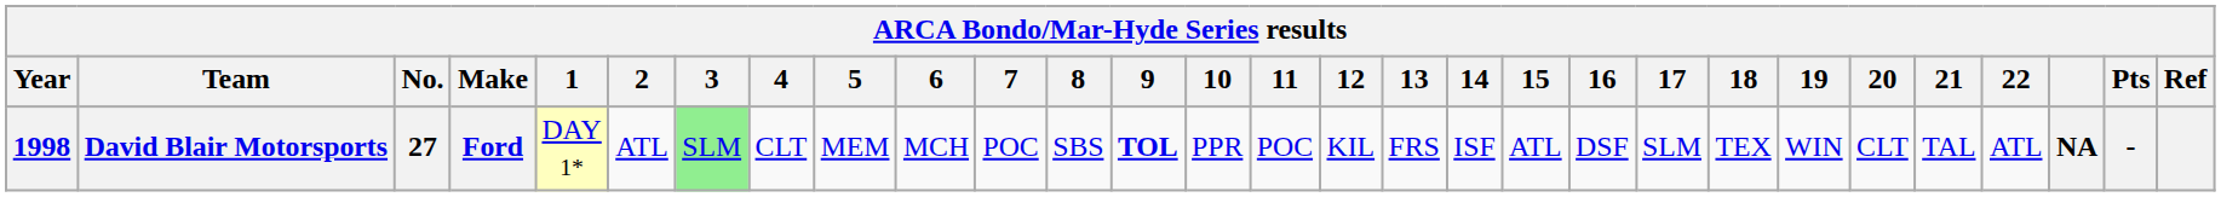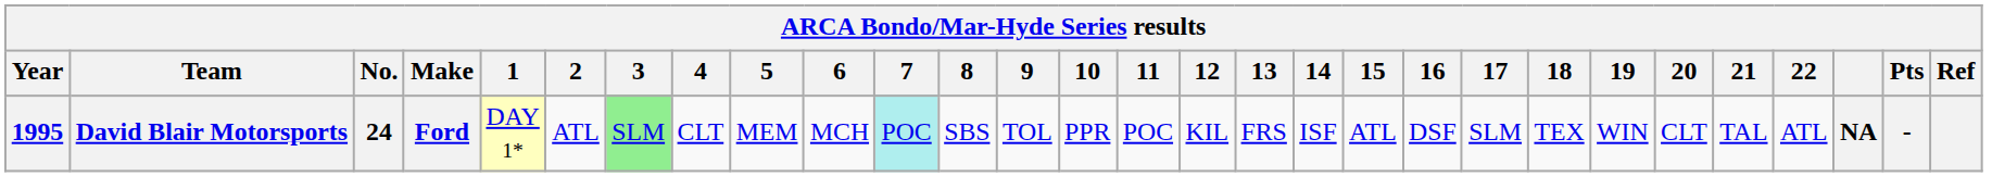David Blair Motorsports | Year: 1998 -> 1995
David Blair Motorsports | No.: 27 -> 24
David Blair Motorsports | 7: no background -> paleturquoise background
David Blair Motorsports | 9: bold -> normal
